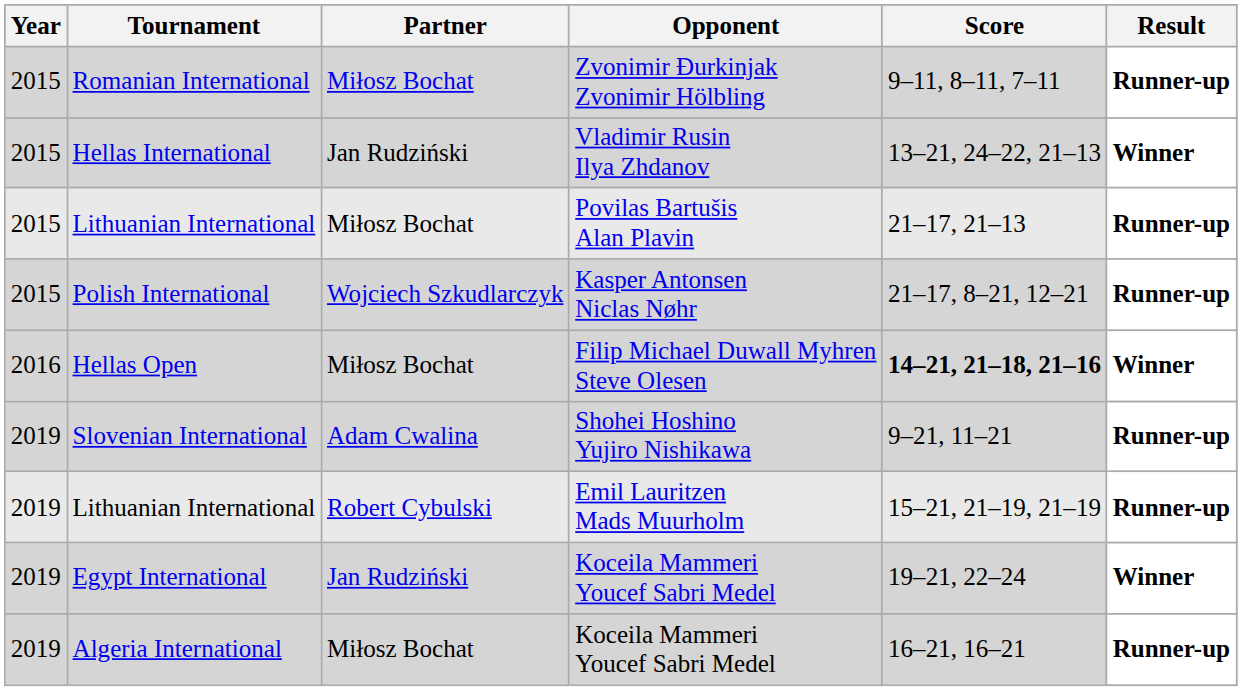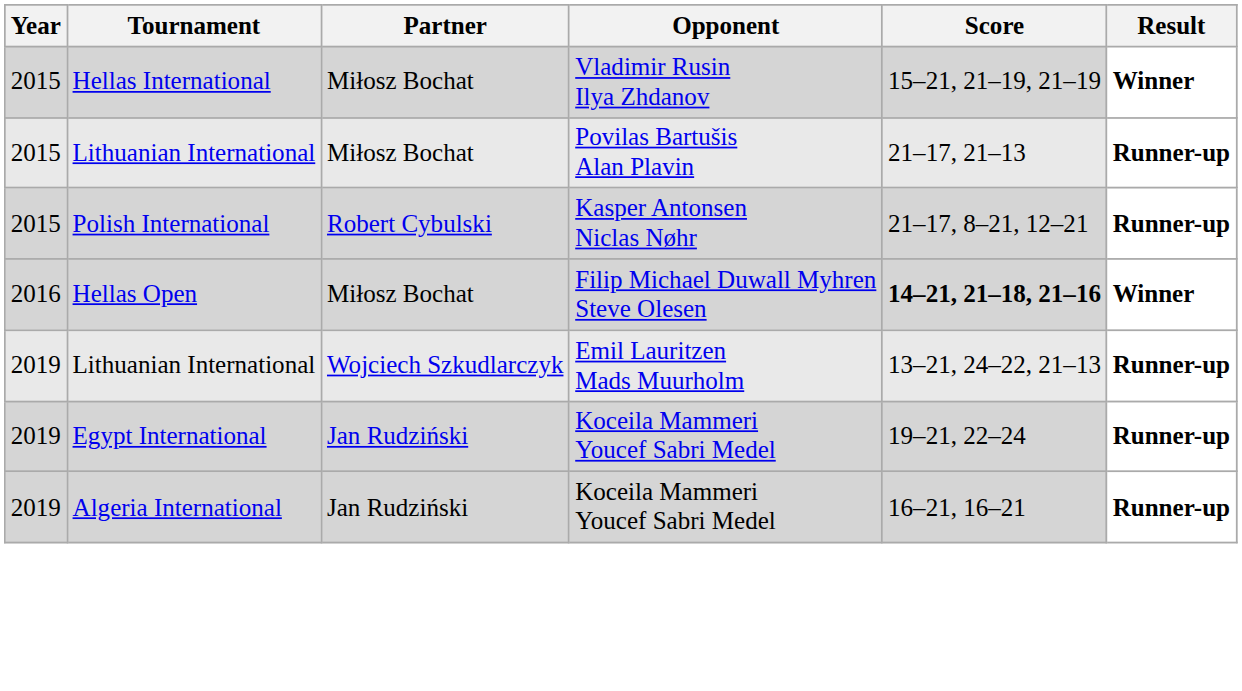- row: 2015 | Romanian International | Miłosz Bochat | Zvonimir Đurkinjak Zvonimir Hölbling | 9–11, 8–11, 7–11 | Runner-up
Hellas International | Partner: Jan Rudziński -> Miłosz Bochat
Hellas International | Score: 13–21, 24–22, 21–13 -> 15–21, 21–19, 21–19
Polish International | Partner: Wojciech Szkudlarczyk -> Robert Cybulski
- row: 2019 | Slovenian International | Adam Cwalina | Shohei Hoshino Yujiro Nishikawa | 9–21, 11–21 | Runner-up
Lithuanian International / Emil Lauritzen Mads Muurholm | Partner: Robert Cybulski -> Wojciech Szkudlarczyk
Lithuanian International / Emil Lauritzen Mads Muurholm | Score: 15–21, 21–19, 21–19 -> 13–21, 24–22, 21–13
Egypt International | Result: Winner -> Runner-up
Algeria International | Partner: Miłosz Bochat -> Jan Rudziński
